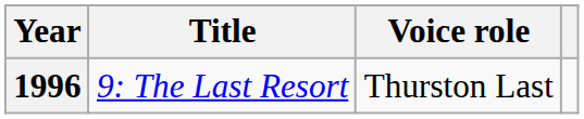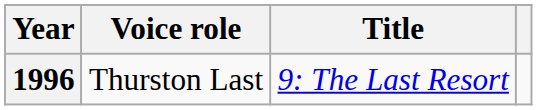columns swapped: Title <-> Voice role
